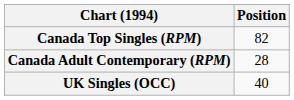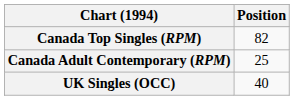Canada Adult Contemporary (RPM) | Position: 28 -> 25
